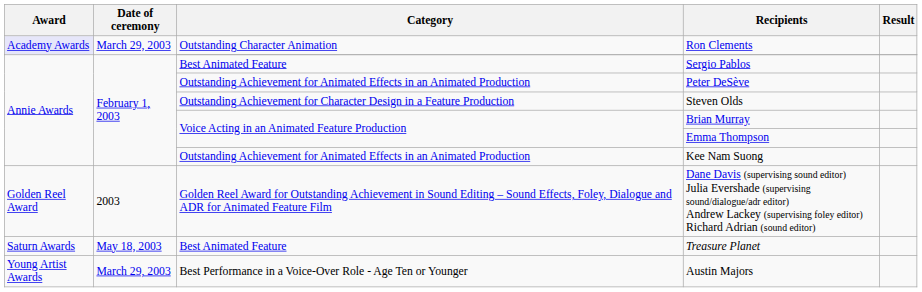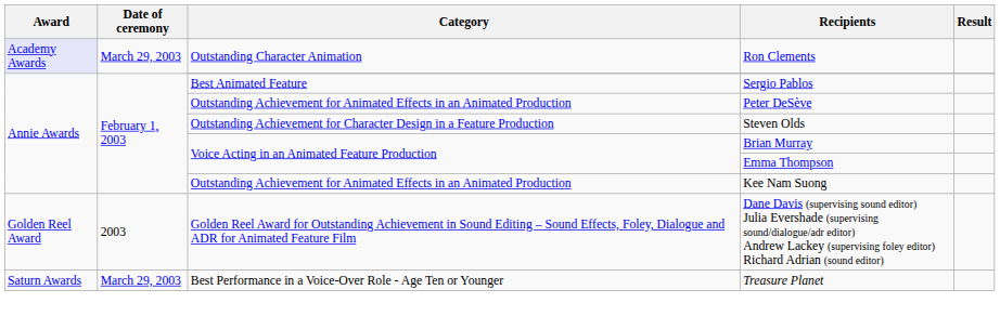Treasure Planet | Date of ceremony: May 18, 2003 -> March 29, 2003
Treasure Planet | Category: Best Animated Feature -> Best Performance in a Voice-Over Role - Age Ten or Younger
- row: Young Artist Awards | March 29, 2003 | Best Performance in a Voice-Over Role - Age Ten or Younger | Austin Majors
